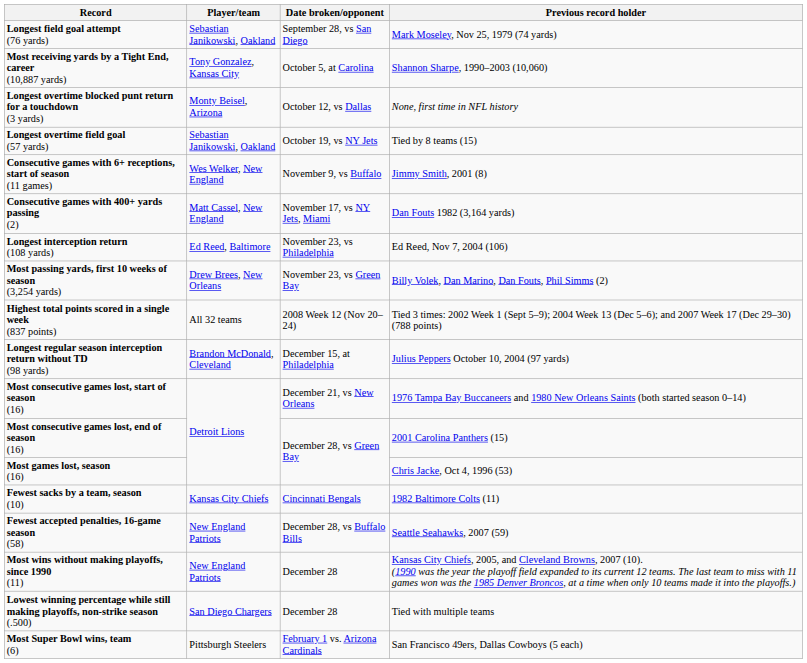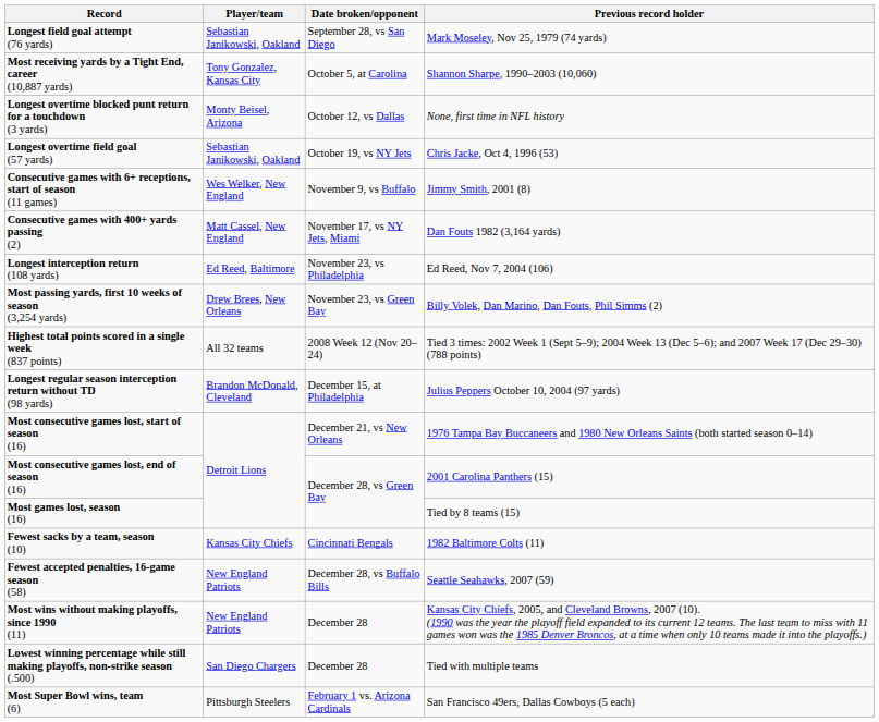Longest overtime field goal (57 yards) | Previous record holder: Tied by 8 teams (15) -> Chris Jacke, Oct 4, 1996 (53)
Most games lost, season (16) | Previous record holder: Chris Jacke, Oct 4, 1996 (53) -> Tied by 8 teams (15)
